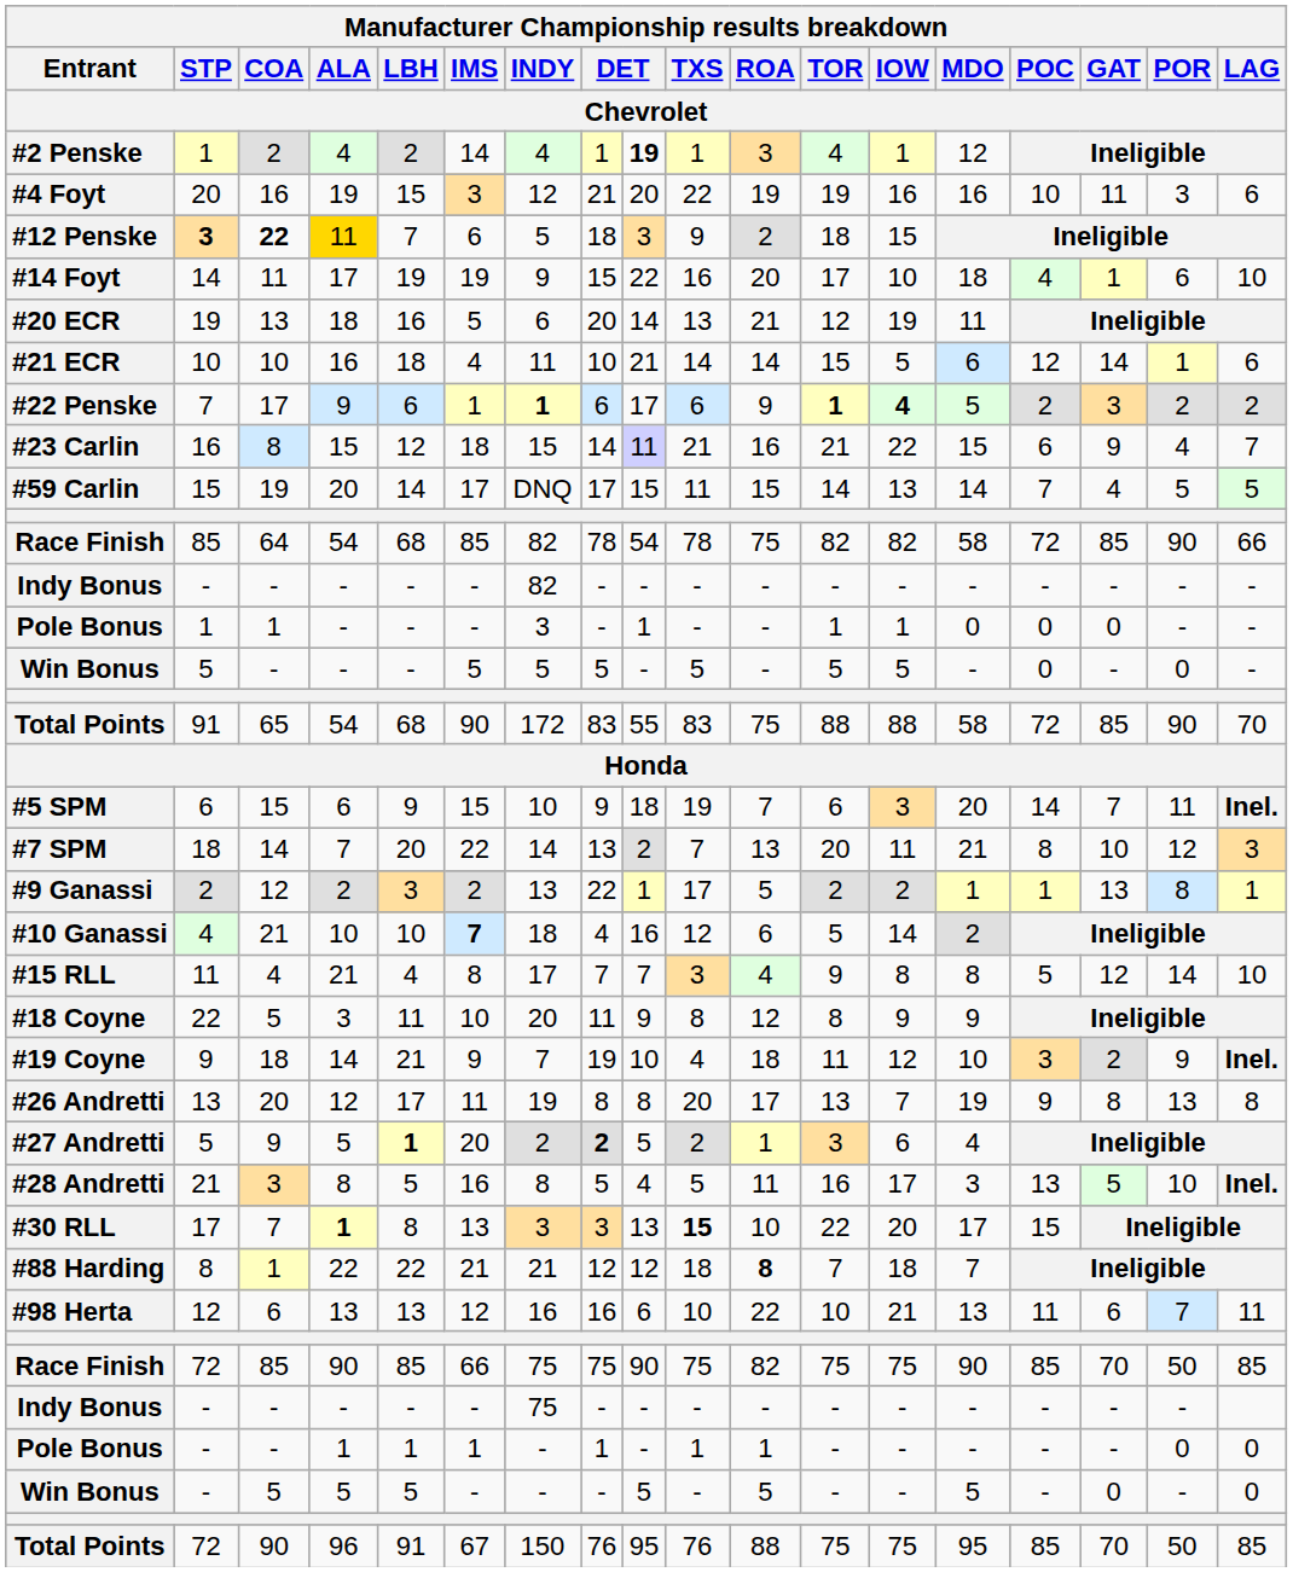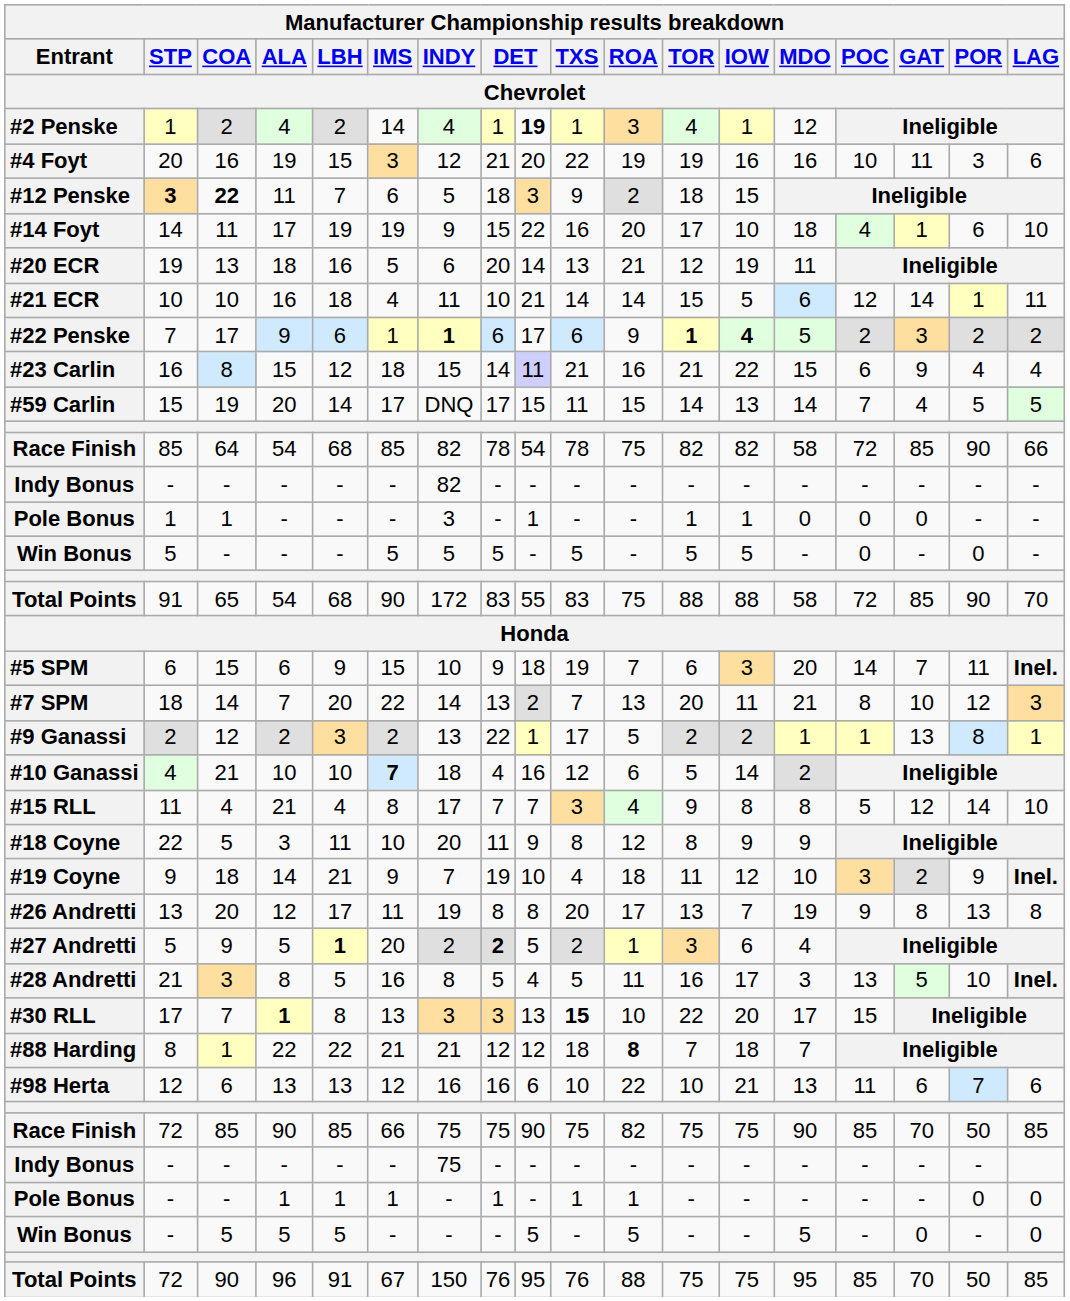#12 Penske | ALA: gold background -> no background
#21 ECR | LAG: 6 -> 11
#23 Carlin | LAG: 7 -> 4
#98 Herta | LAG: 11 -> 6
